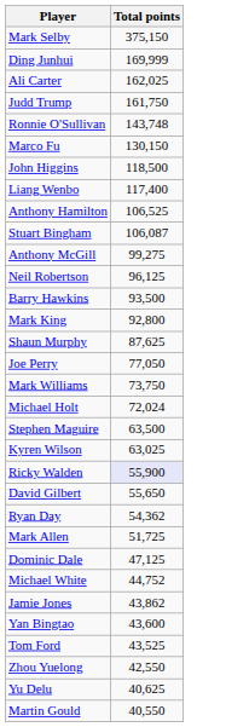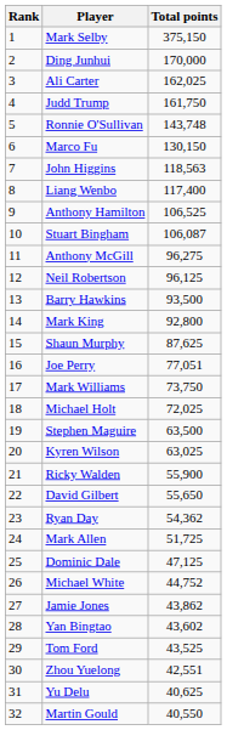+ column: Rank | 1 | 2 | 3 | 4 | 5 | 6 | 7 | 8 | 9 | 10 | 11 | 12 | 13 | 14 | 15 | 16 | 17 | 18 | 19 | 20 | 21 | 22 | 23 | 24 | 25 | 26 | 27 | 28 | 29 | 30 | 31 | 32
Ding Junhui | Total points: 169,999 -> 170,000
John Higgins | Total points: 118,500 -> 118,563
Anthony McGill | Total points: 99,275 -> 96,275
Joe Perry | Total points: 77,050 -> 77,051
Michael Holt | Total points: 72,024 -> 72,025
Ricky Walden | Total points: lavender background -> no background
Yan Bingtao | Total points: 43,600 -> 43,602
Zhou Yuelong | Total points: 42,550 -> 42,551
